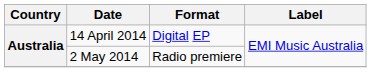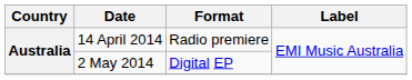14 April 2014 | Format: Digital EP -> Radio premiere
2 May 2014 | Format: Radio premiere -> Digital EP
